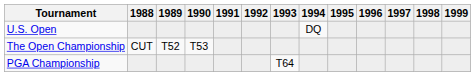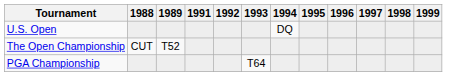- column: 1990 | T53
